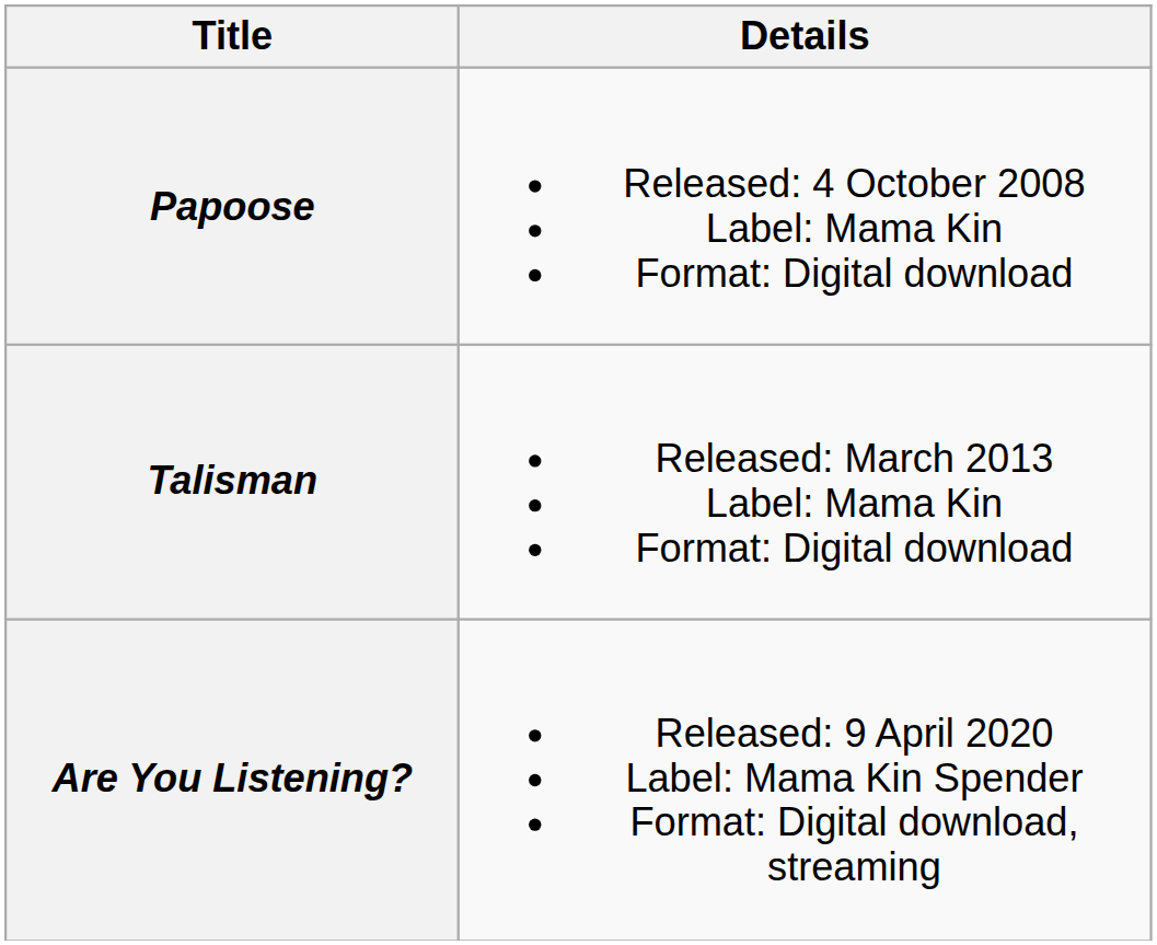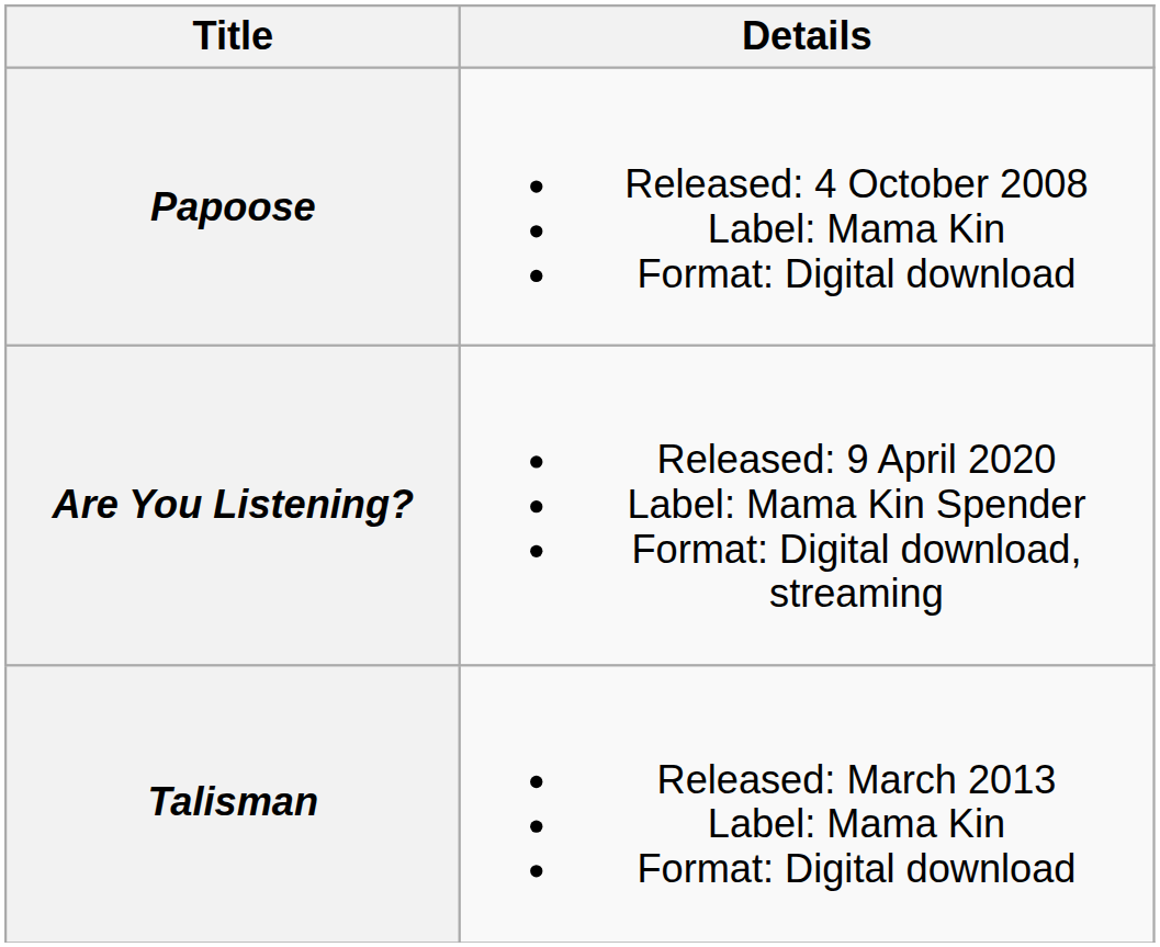rows swapped: Talisman <-> Are You Listening?
